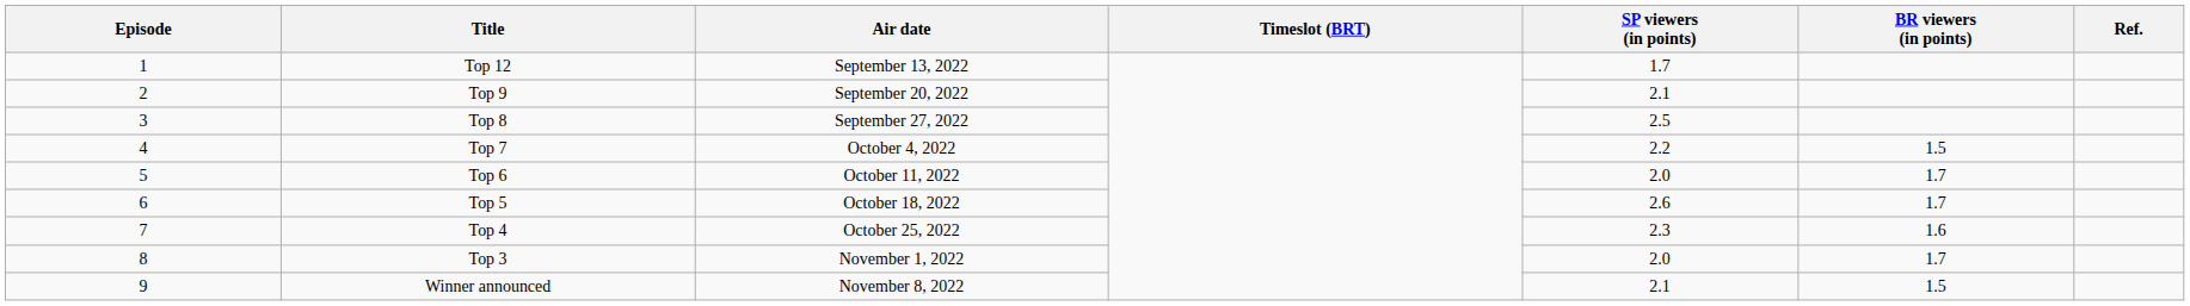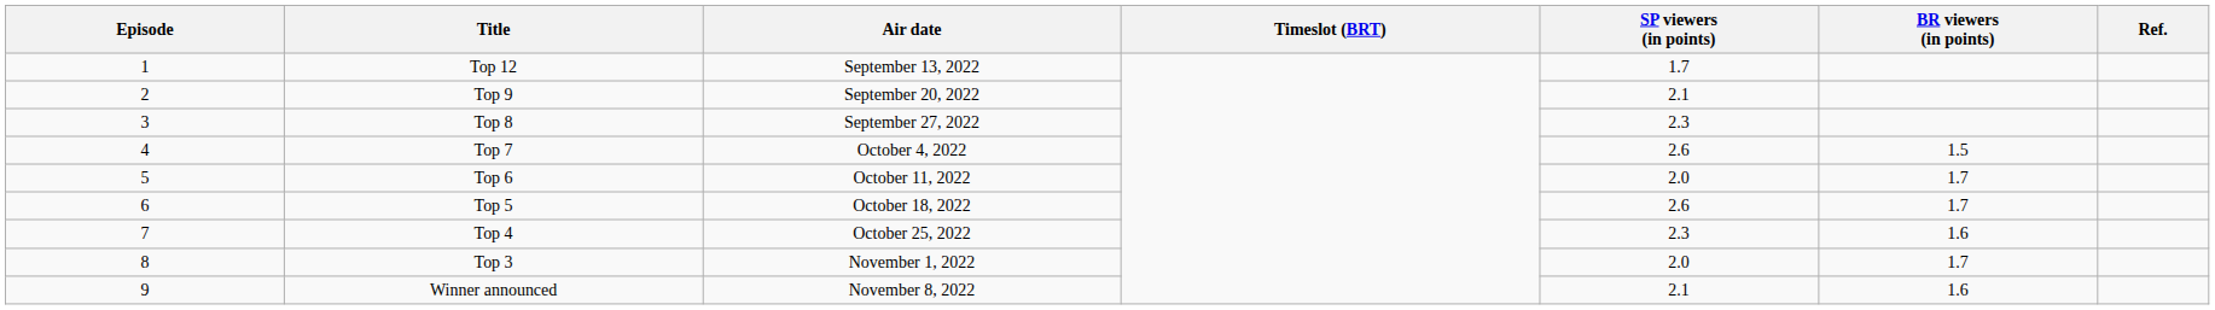Top 8 | SP viewers (in points): 2.5 -> 2.3
Top 7 | SP viewers (in points): 2.2 -> 2.6
Winner announced | BR viewers (in points): 1.5 -> 1.6
